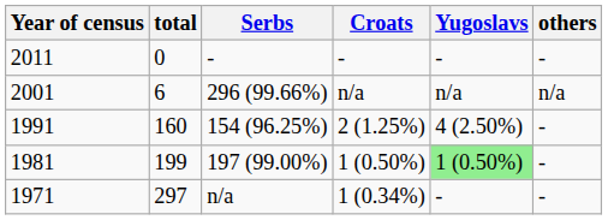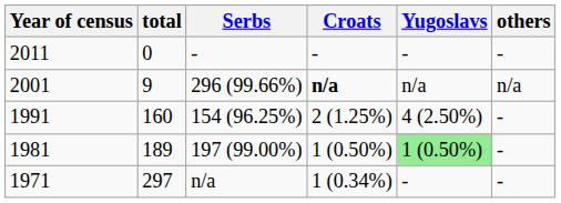2001 | total: 6 -> 9
2001 | Croats: normal -> bold
1981 | total: 199 -> 189
